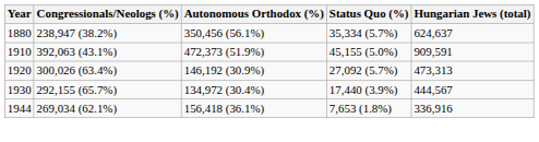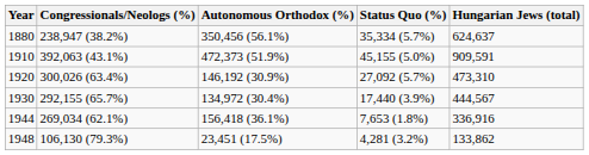1920 | Hungarian Jews (total): 473,313 -> 473,310
+ row: 1948 | 106,130 (79.3%) | 23,451 (17.5%) | 4,281 (3.2%) | 133,862
